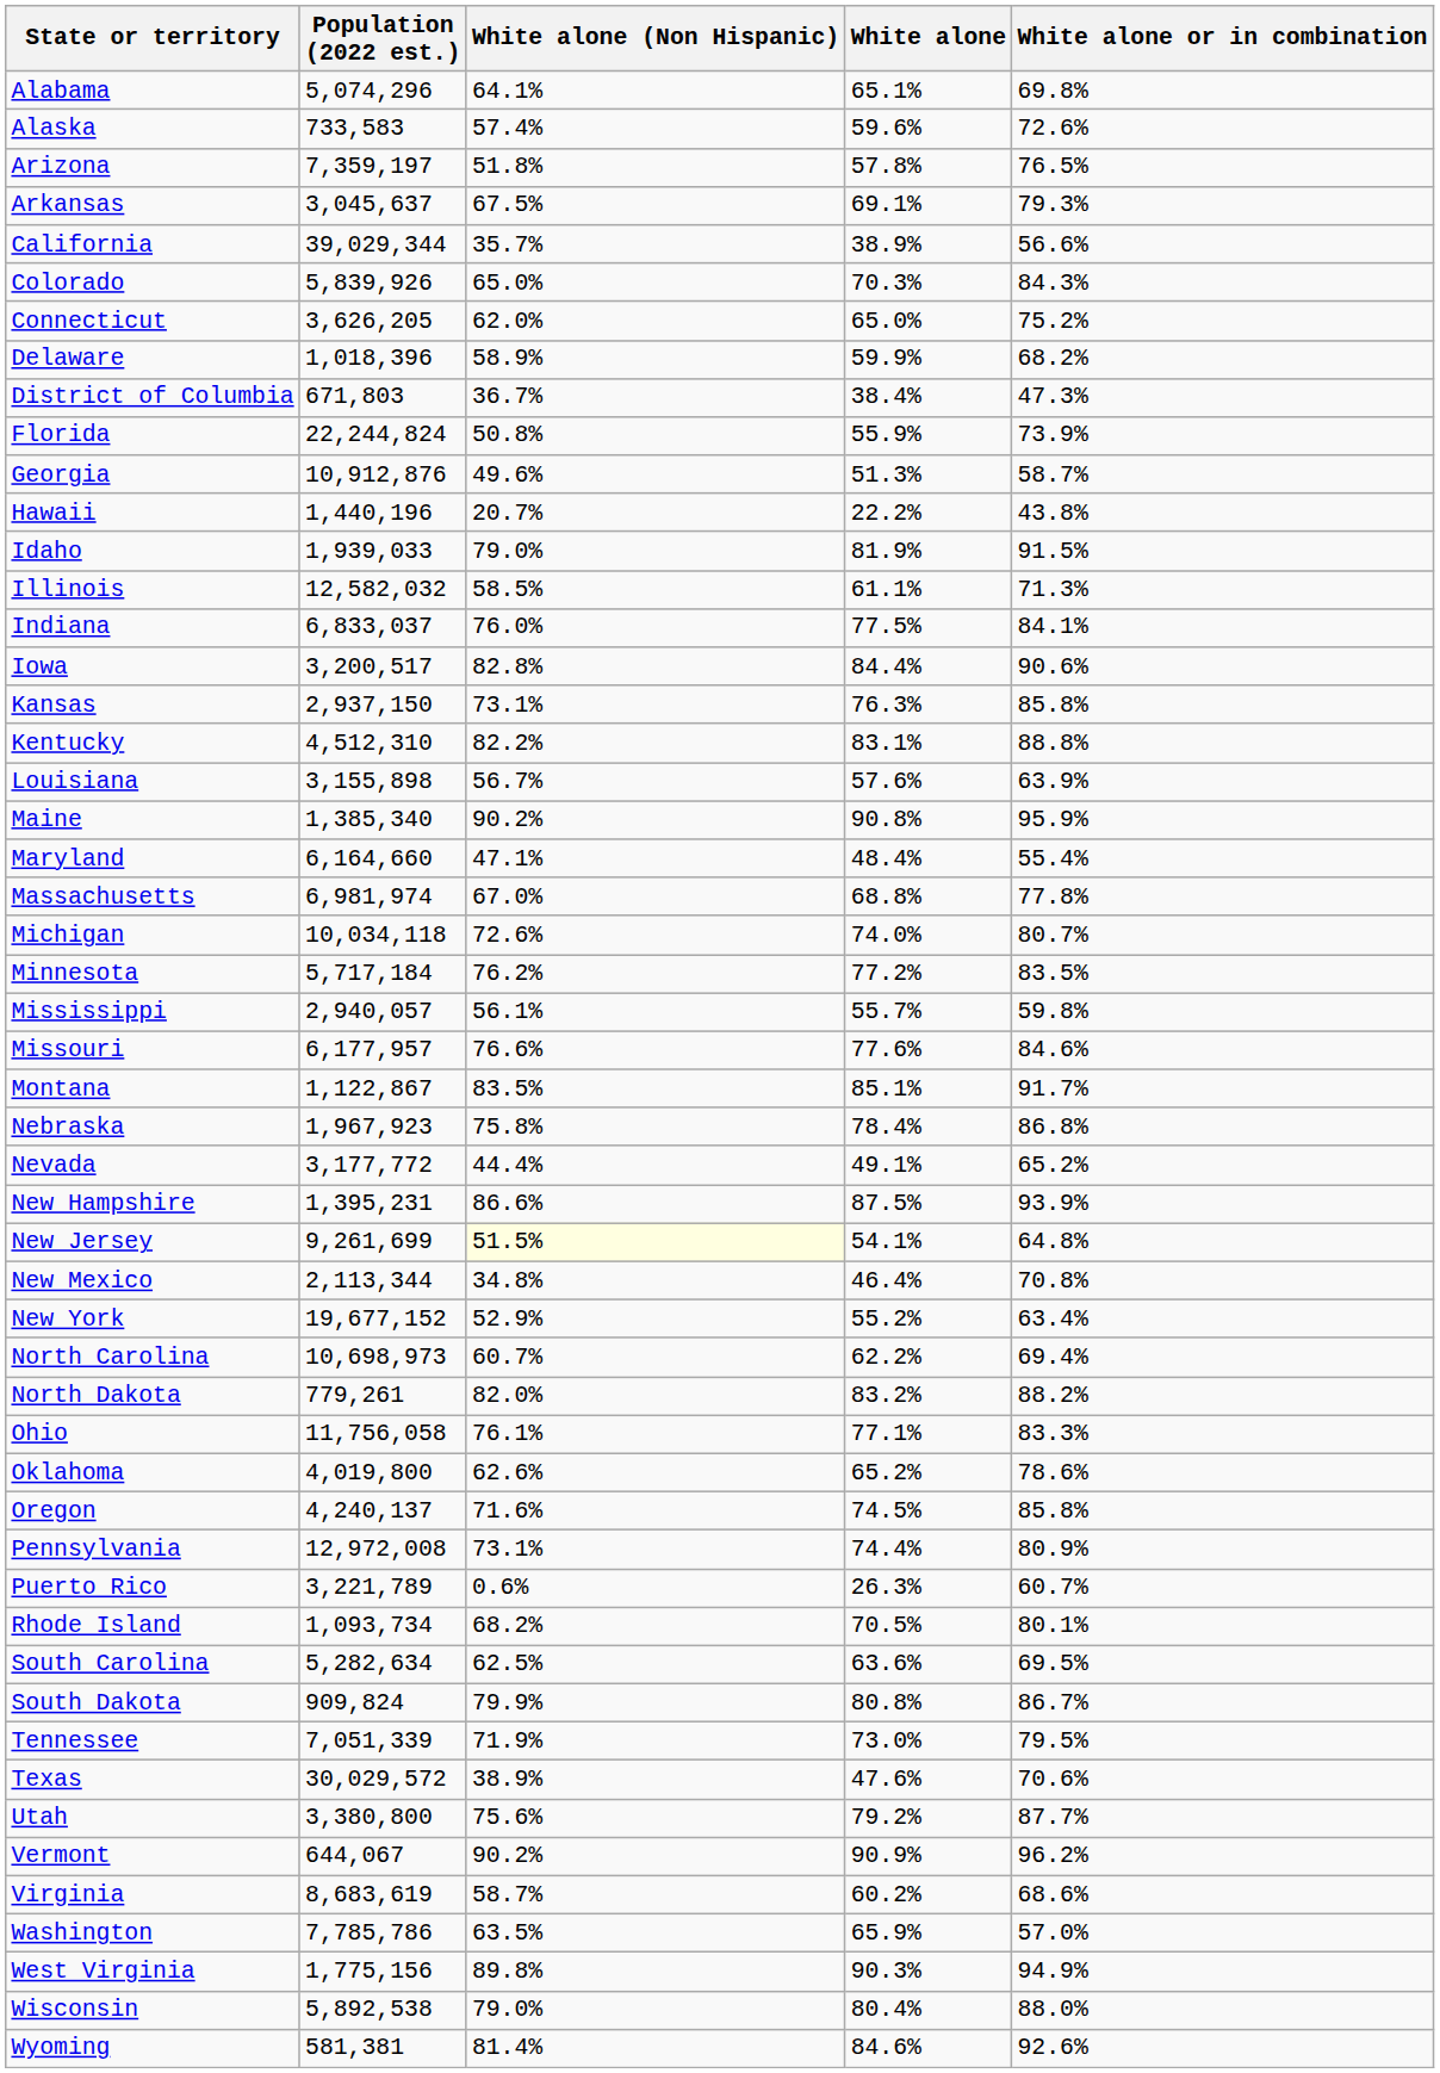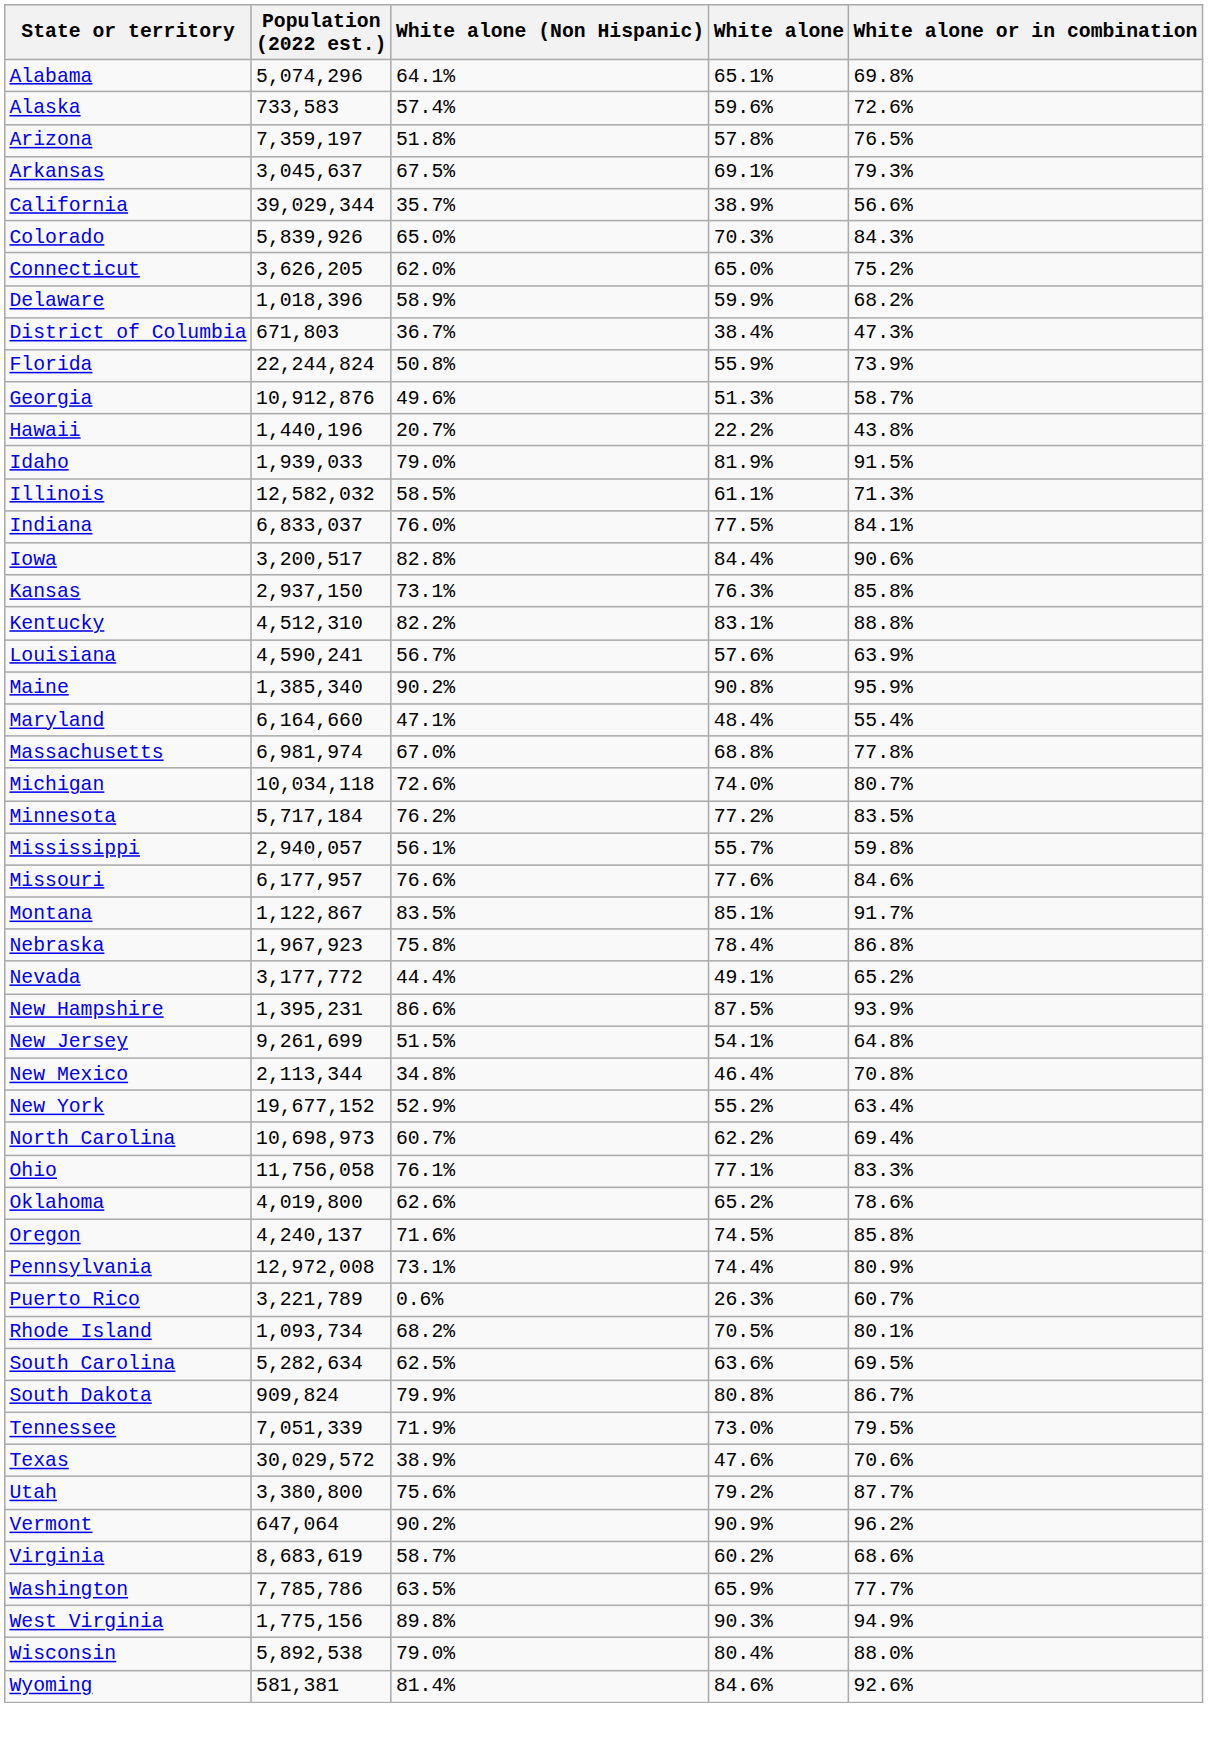Louisiana | Population (2022 est.): 3,155,898 -> 4,590,241
New Jersey | White alone (Non Hispanic): lightyellow background -> no background
- row: North Dakota | 779,261 | 82.0% | 83.2% | 88.2%
Vermont | Population (2022 est.): 644,067 -> 647,064
Washington | White alone or in combination: 57.0% -> 77.7%
